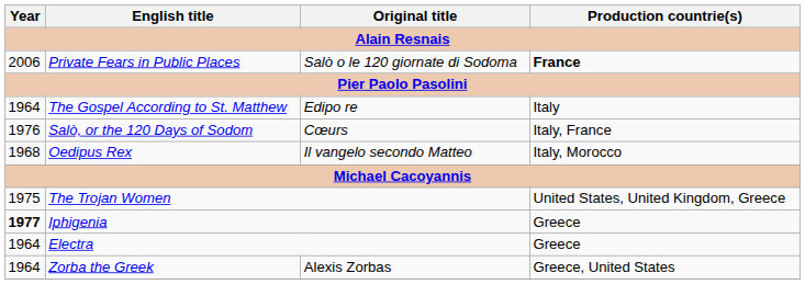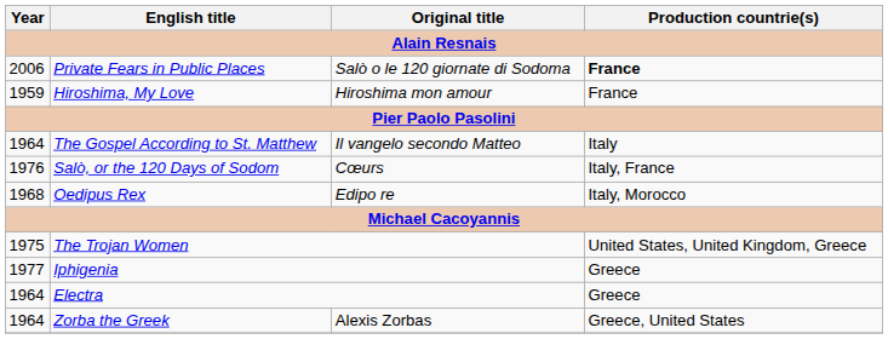+ row: 1959 | Hiroshima, My Love | Hiroshima mon amour | France
The Gospel According to St. Matthew | Original title: Edipo re -> Il vangelo secondo Matteo
Oedipus Rex | Original title: Il vangelo secondo Matteo -> Edipo re
Iphigenia | Year: bold -> normal
